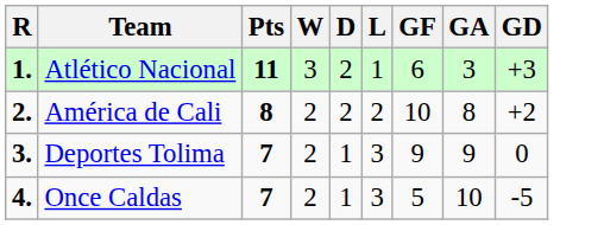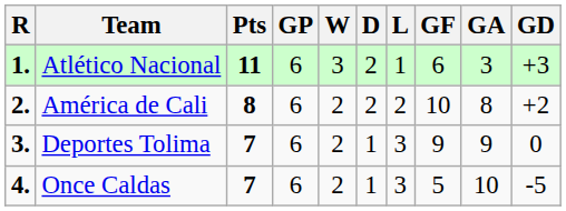+ column: GP | 6 | 6 | 6 | 6
